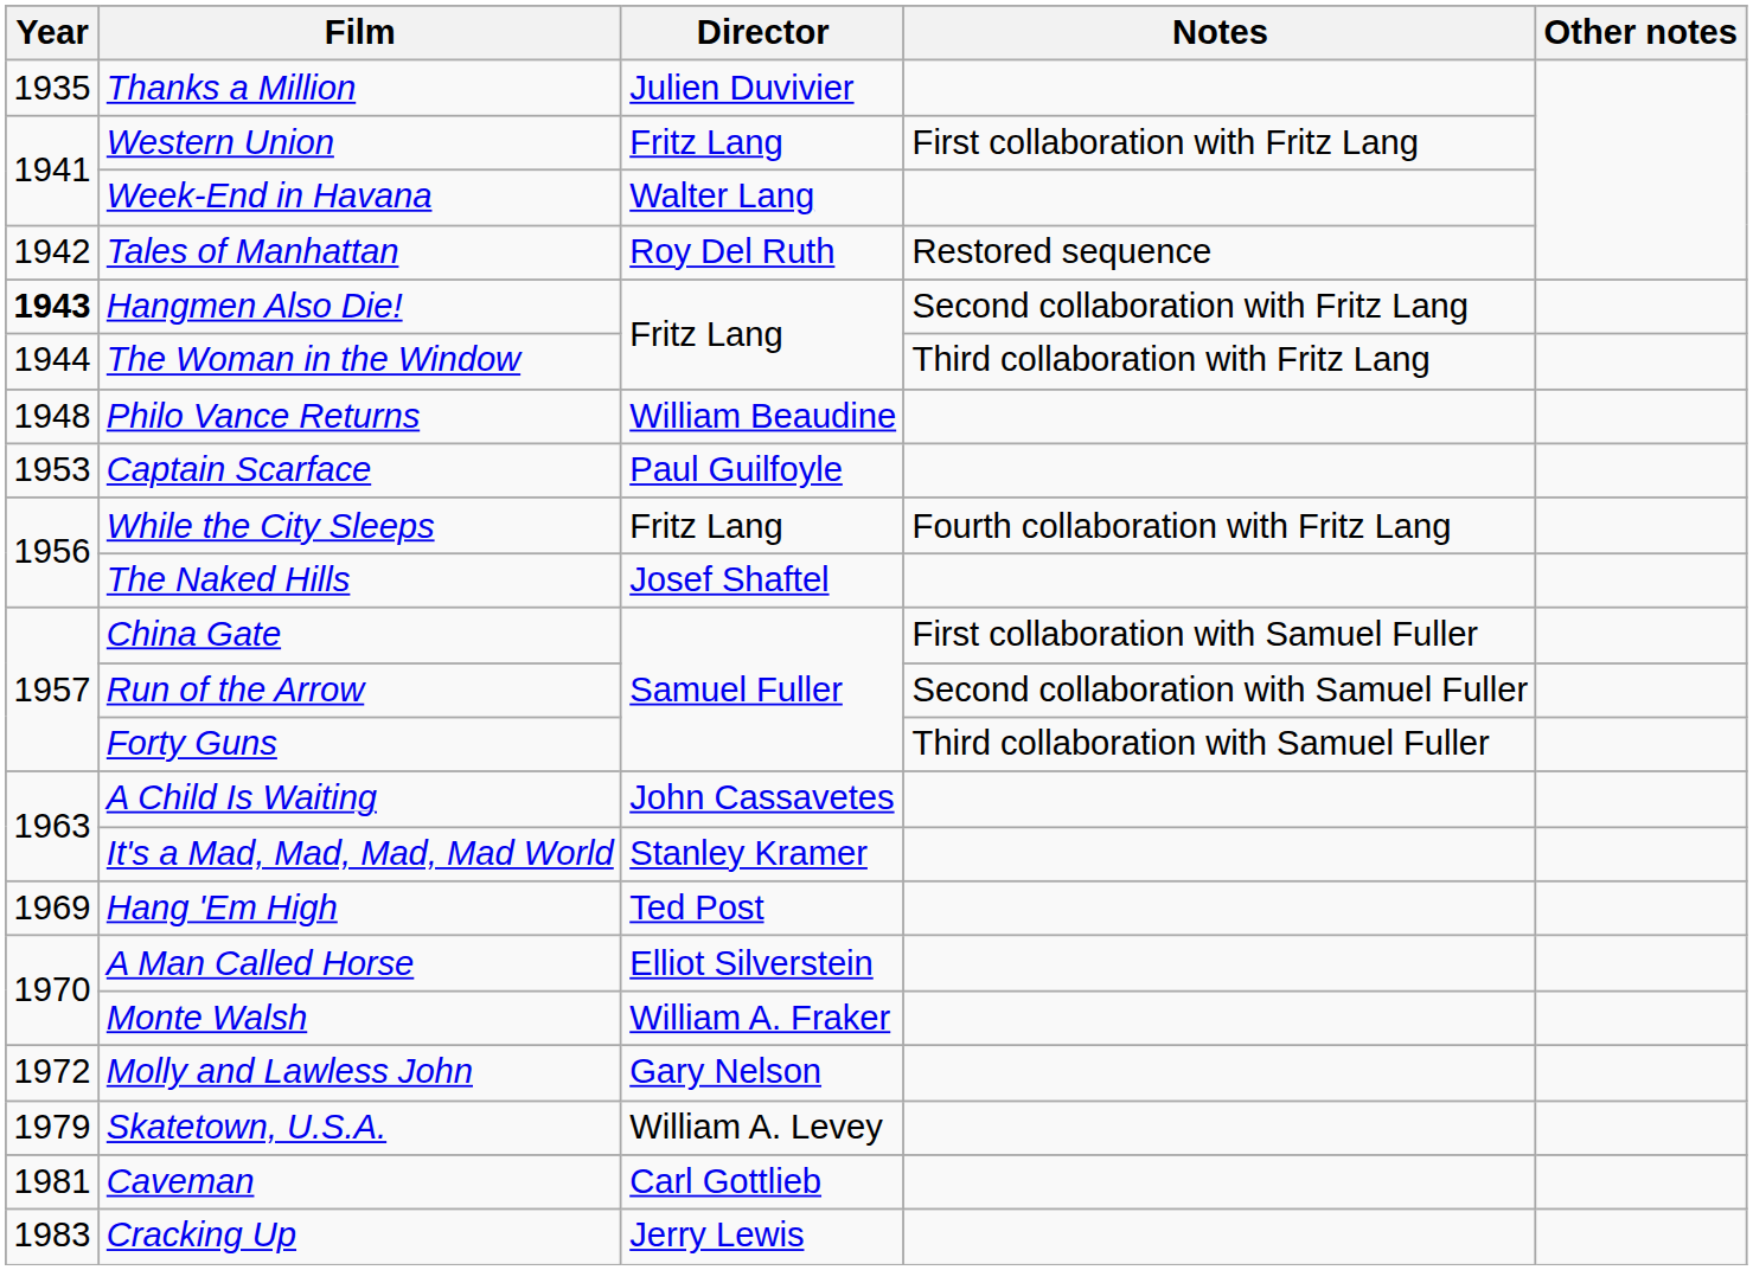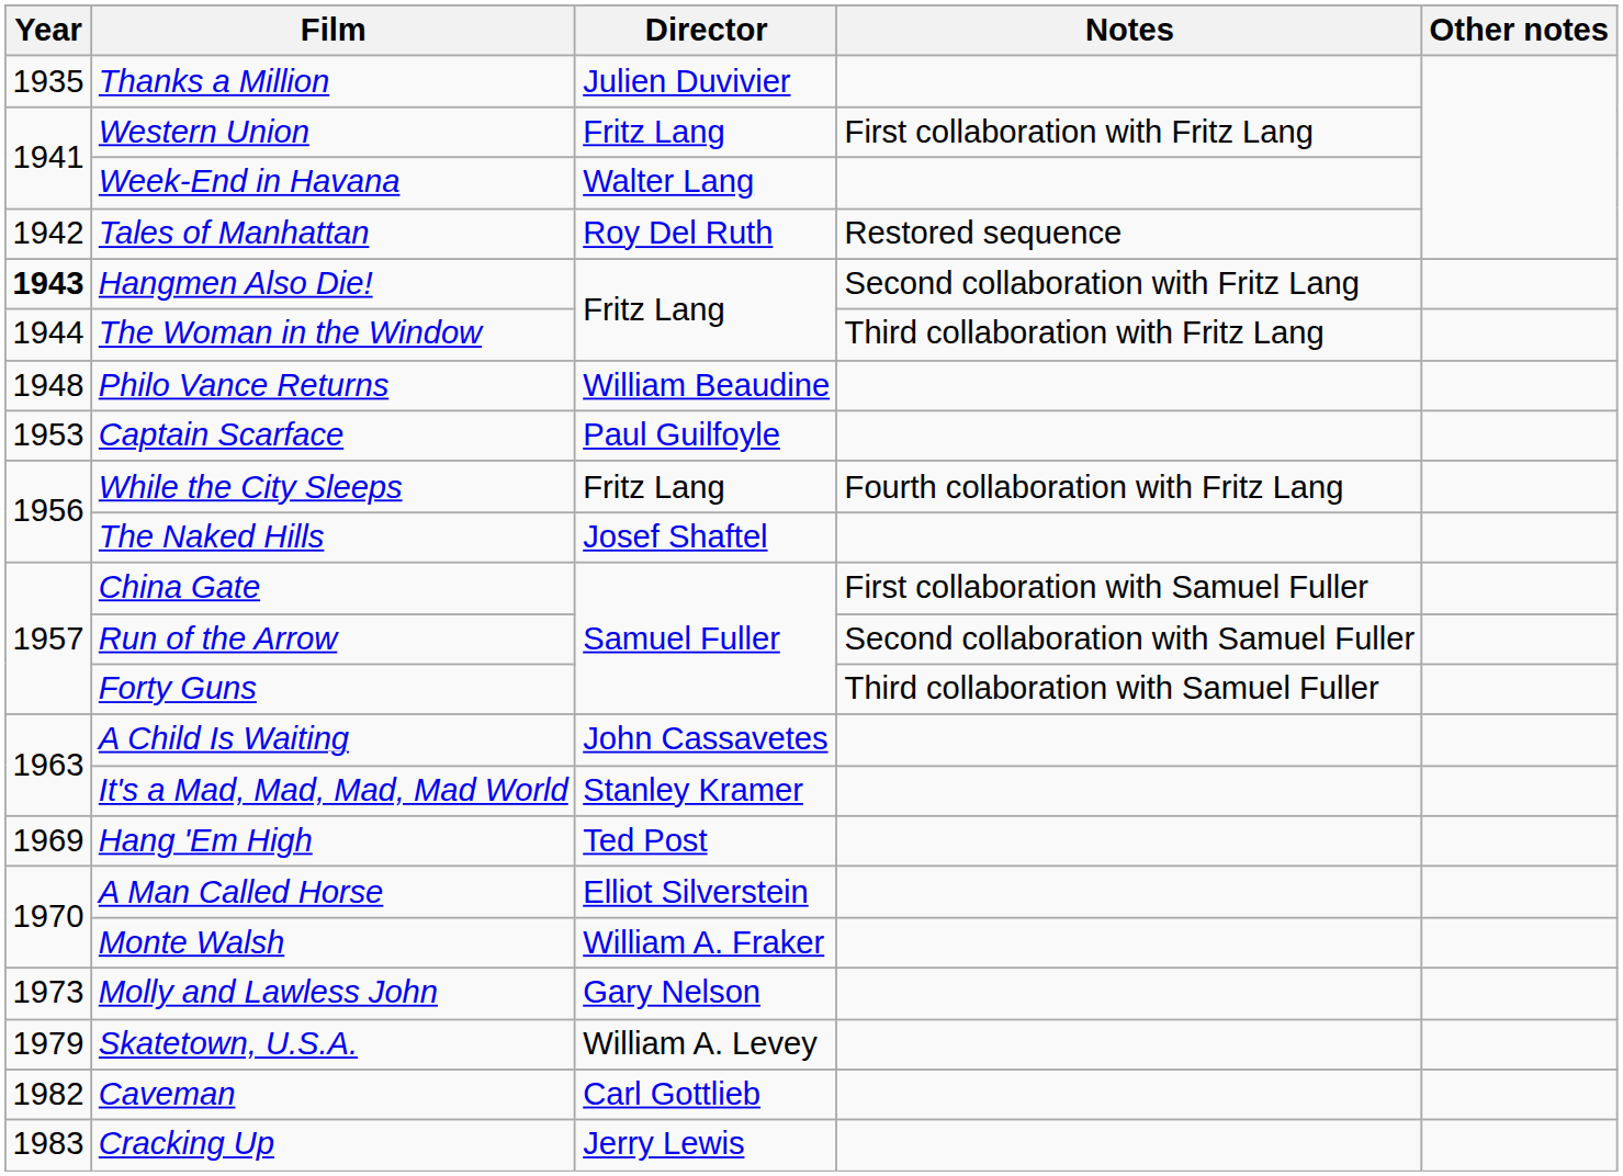Molly and Lawless John | Year: 1972 -> 1973
Caveman | Year: 1981 -> 1982
